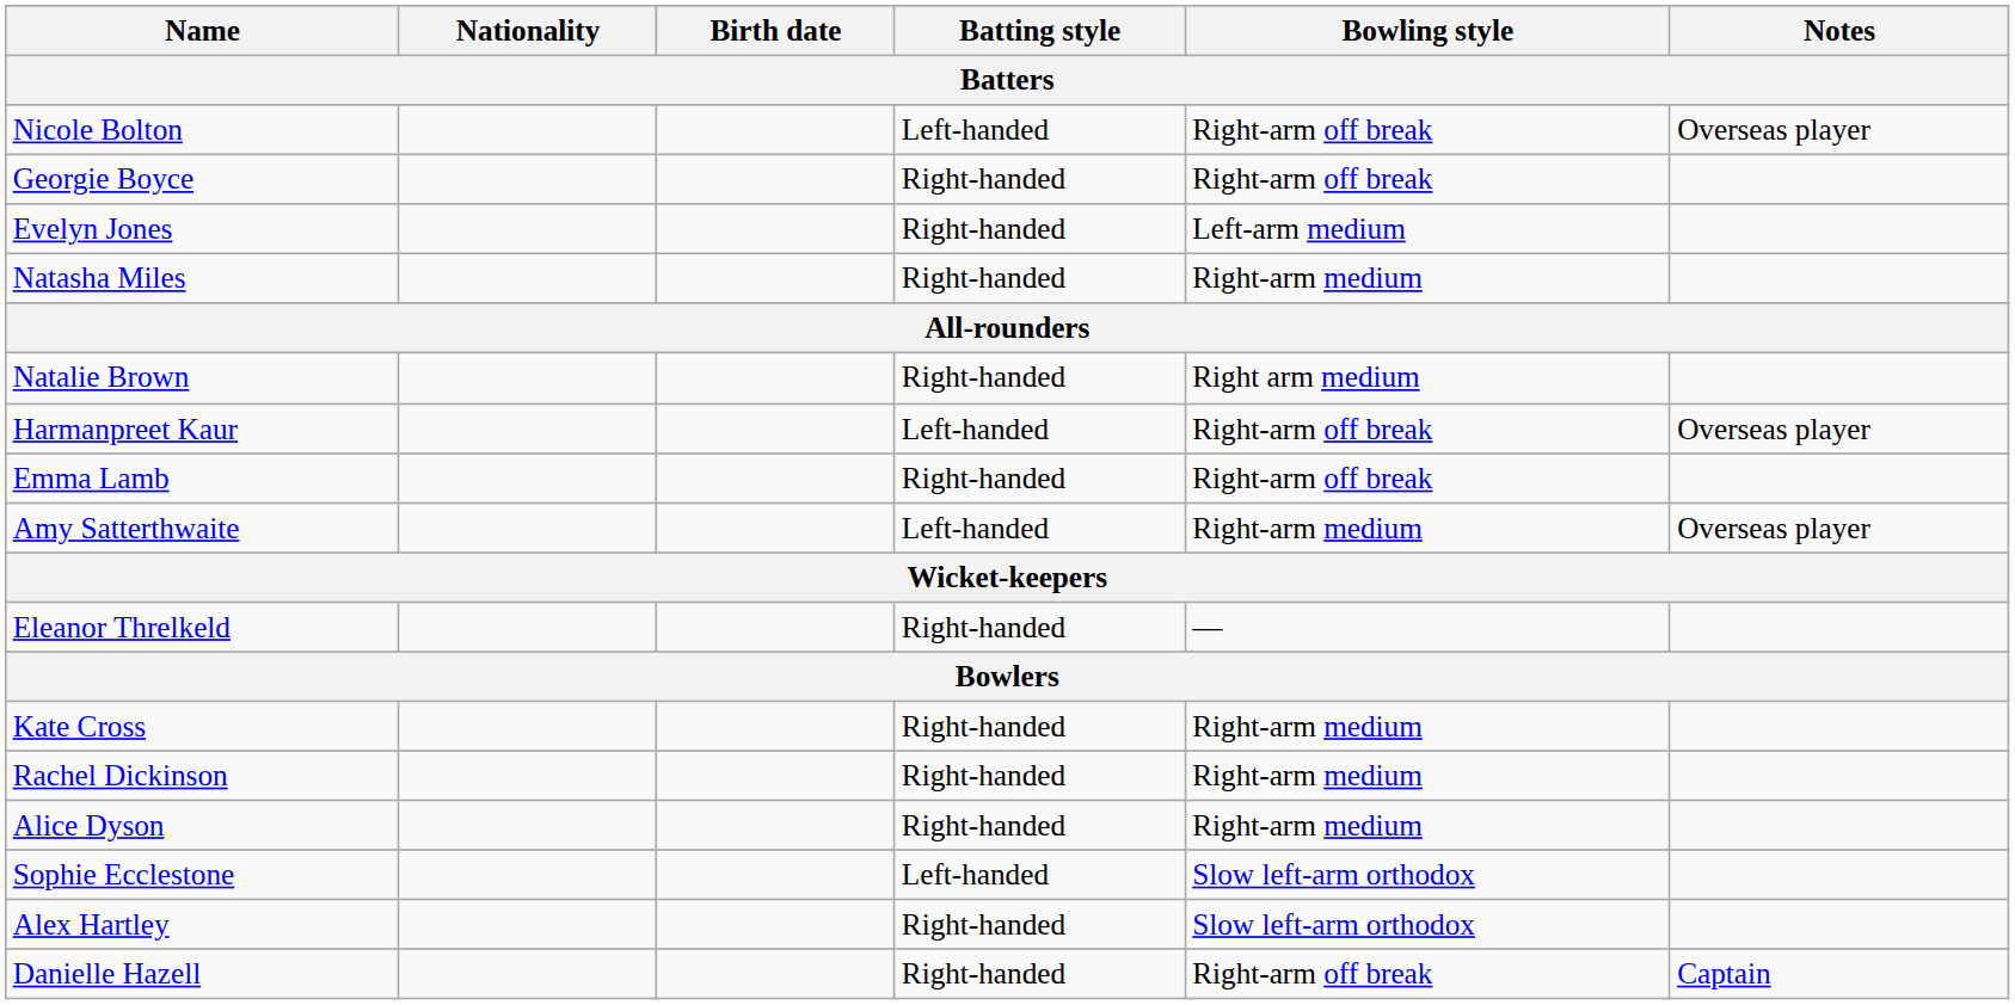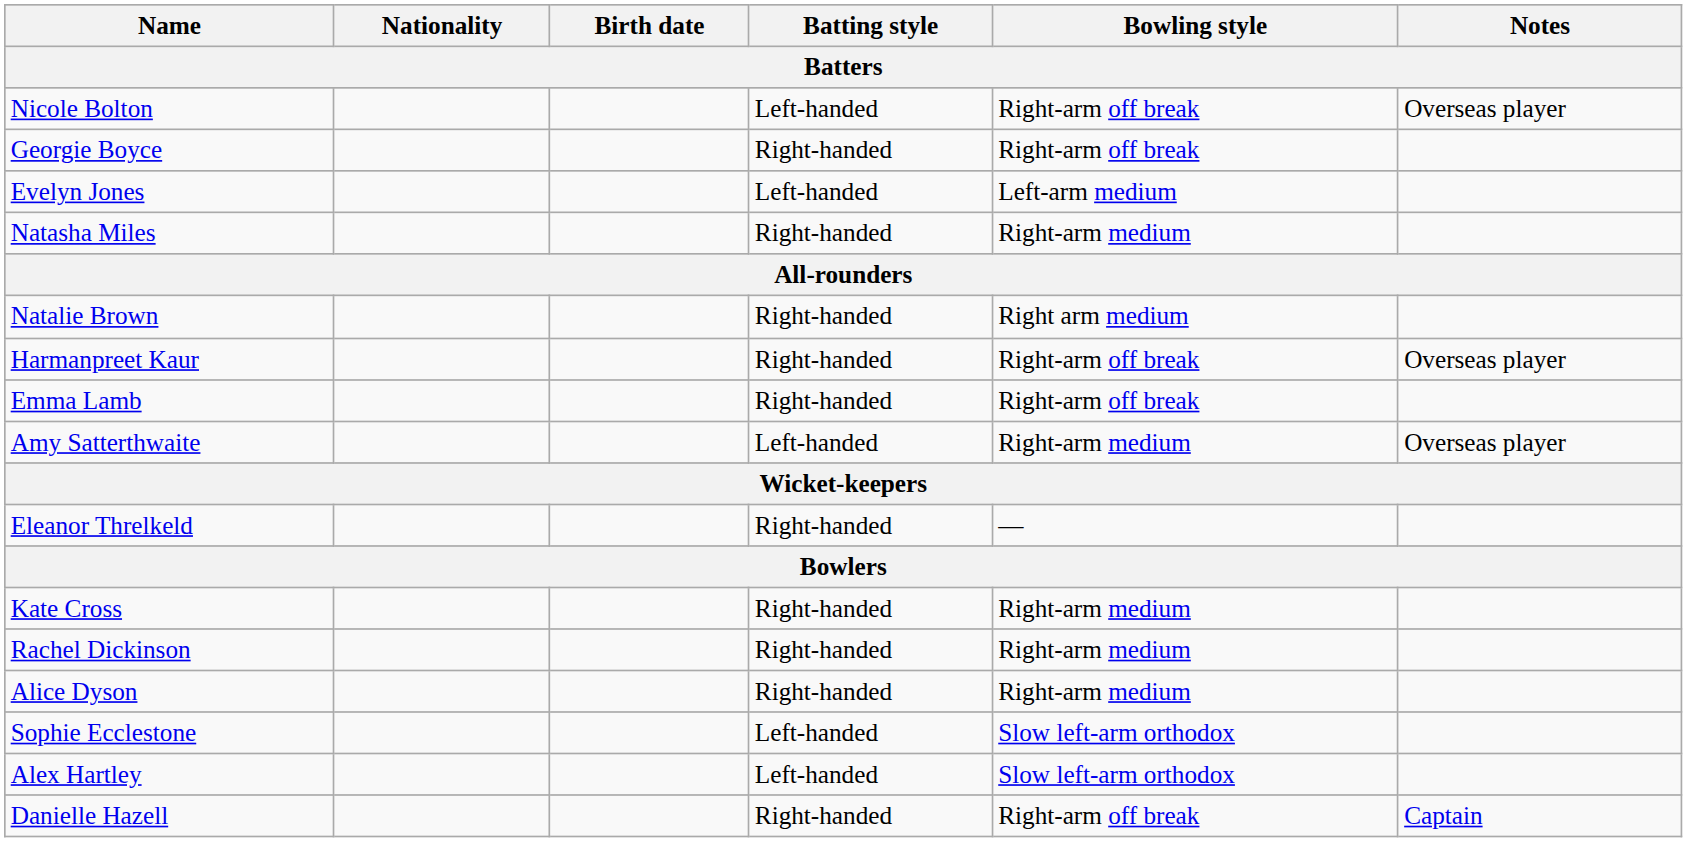Evelyn Jones | Batting style: Right-handed -> Left-handed
Harmanpreet Kaur | Batting style: Left-handed -> Right-handed
Alex Hartley | Batting style: Right-handed -> Left-handed
